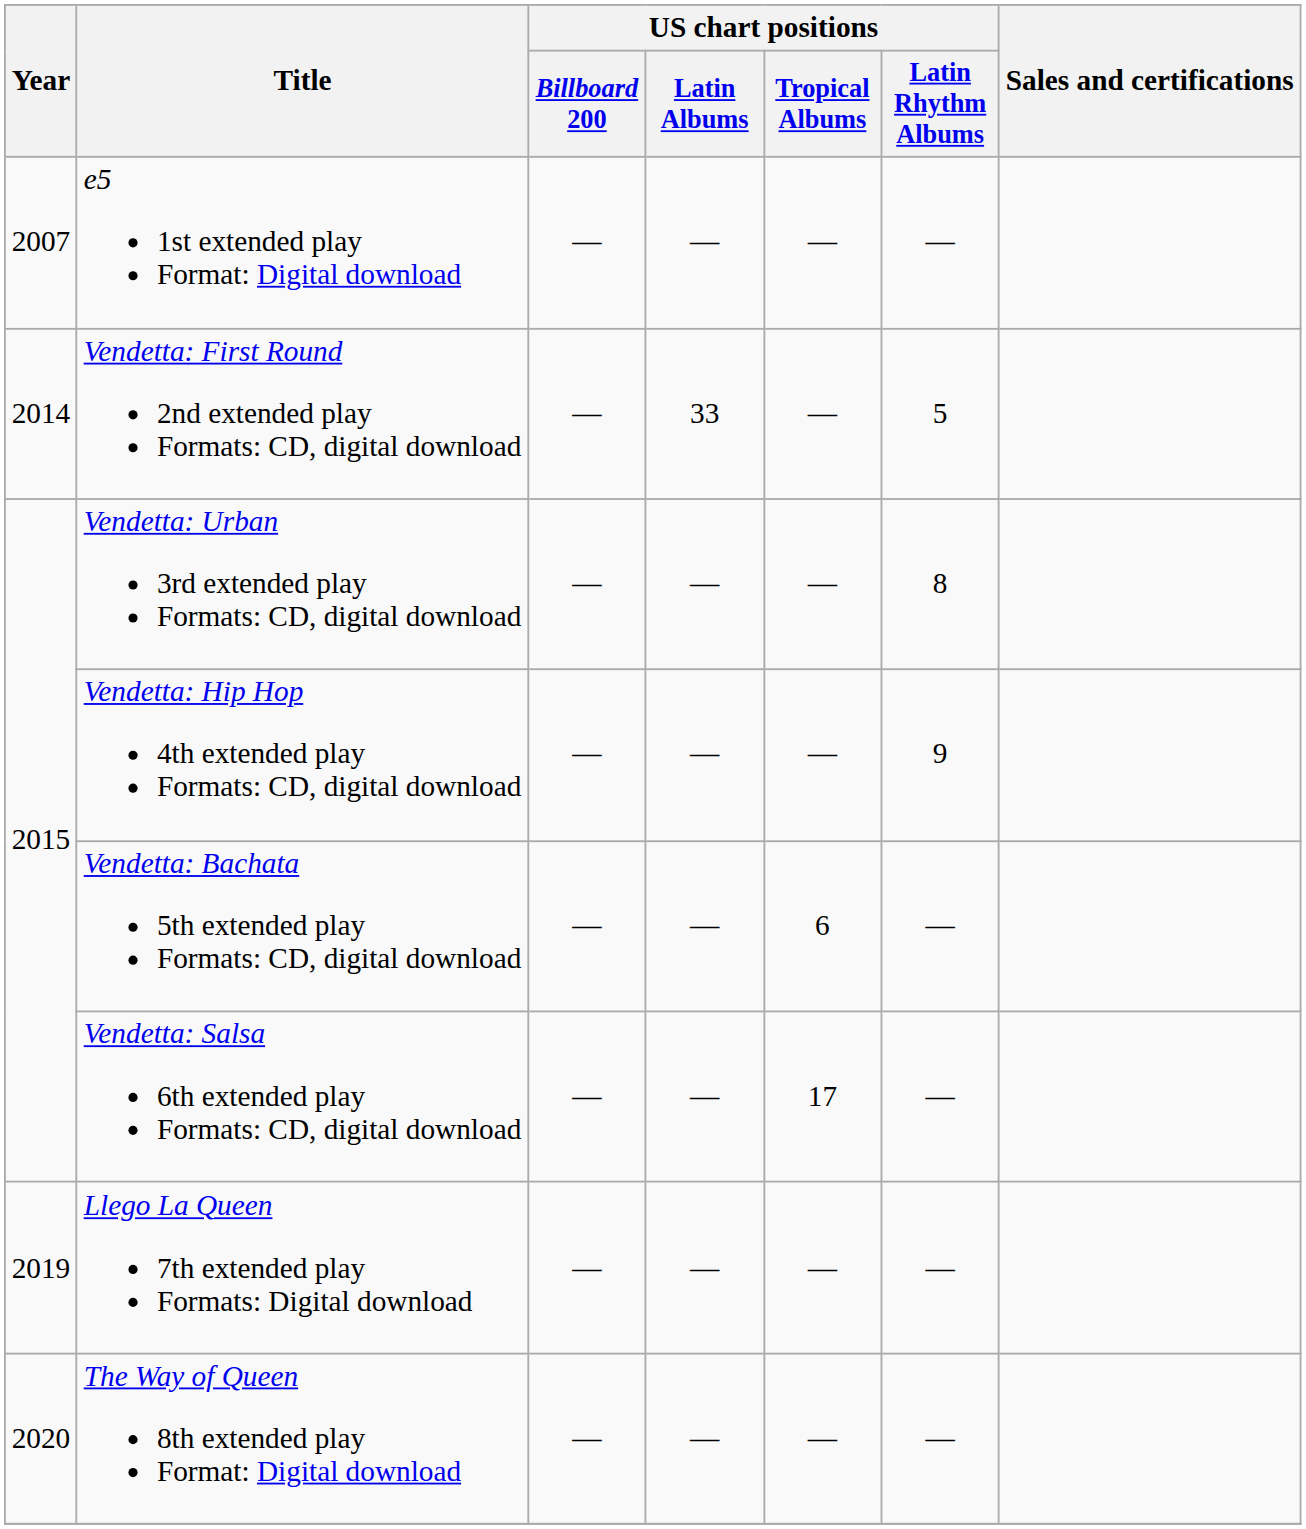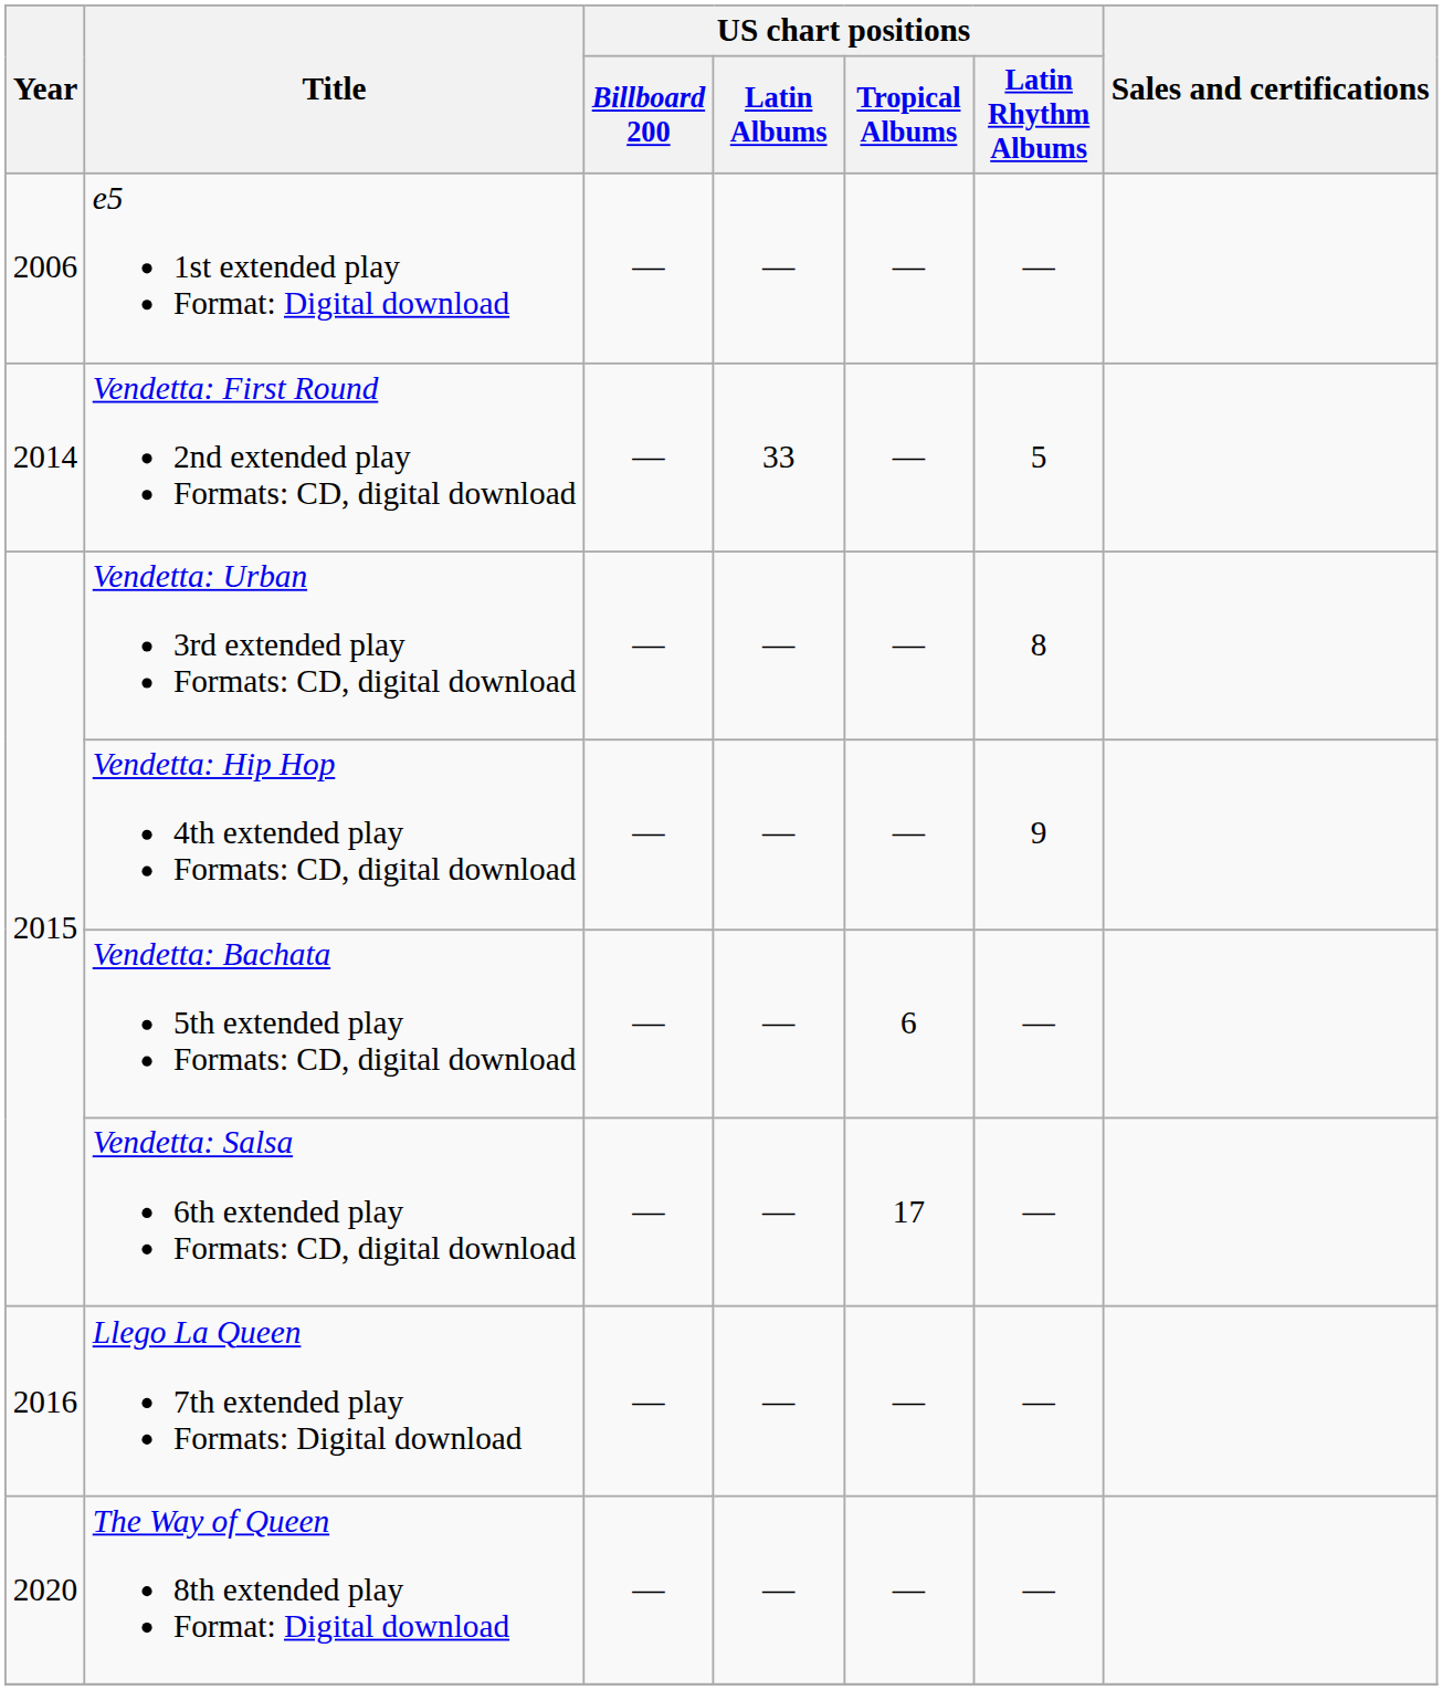e5 1st extended play Format: Digital download | Year: 2007 -> 2006
Llego La Queen 7th extended play Formats: Digital download | Year: 2019 -> 2016
